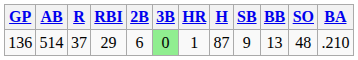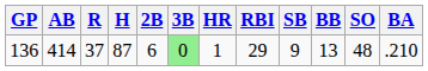columns swapped: H <-> RBI
136 | AB: 514 -> 414
